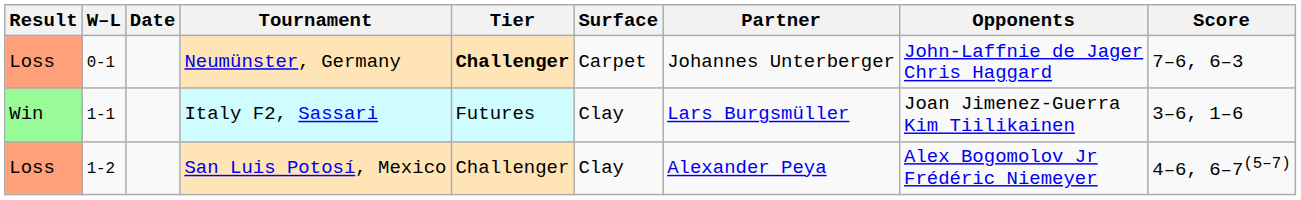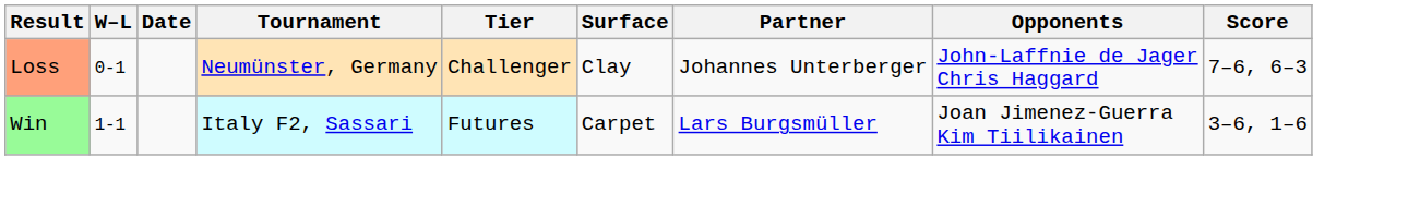Neumünster, Germany | Tier: bold -> normal
Neumünster, Germany | Surface: Carpet -> Clay
Italy F2, Sassari | Surface: Clay -> Carpet
- row: Loss | 1-2 | San Luis Potosí, Mexico | Challenger | Clay | Alexander Peya | Alex Bogomolov Jr Frédéric Niemeyer | 4–6, 6–7(5–7)
